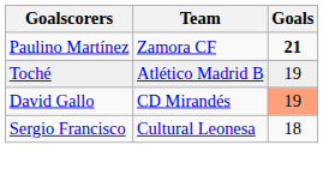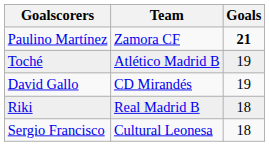David Gallo | Goals: lightsalmon background -> no background
+ row: Riki | Real Madrid B | 18
